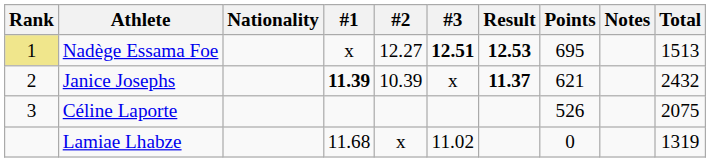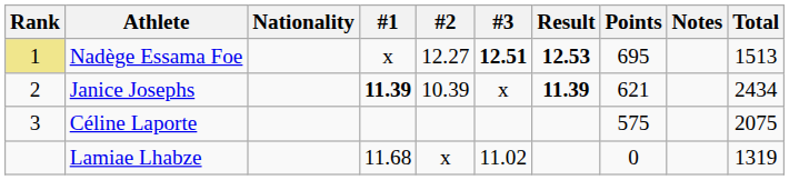Janice Josephs | Result: 11.37 -> 11.39
Janice Josephs | Total: 2432 -> 2434
Céline Laporte | Points: 526 -> 575
